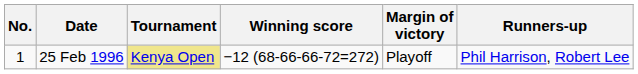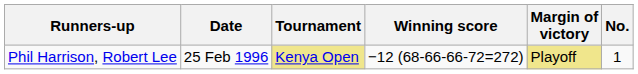columns swapped: No. <-> Runners-up
25 Feb 1996 | Margin of victory: no background -> khaki background
